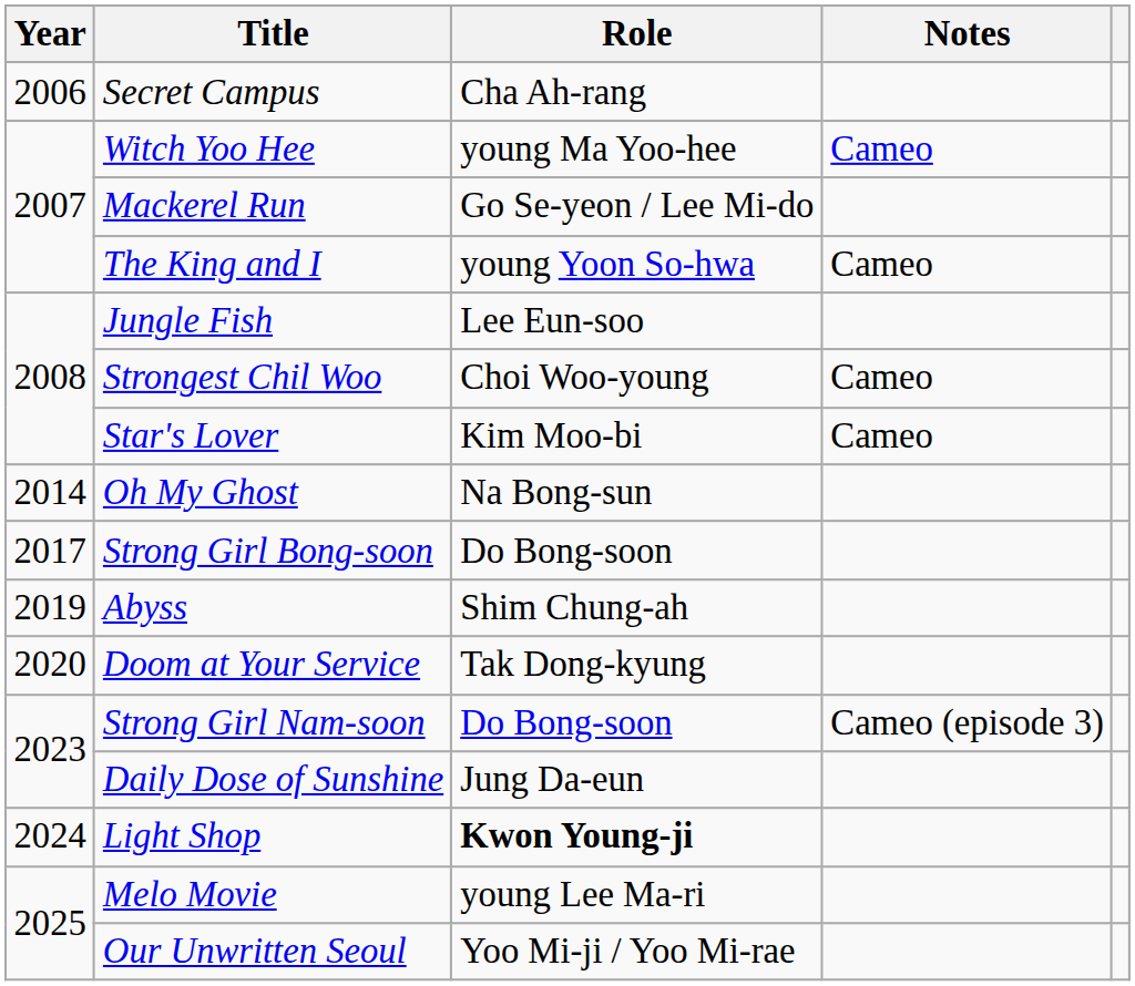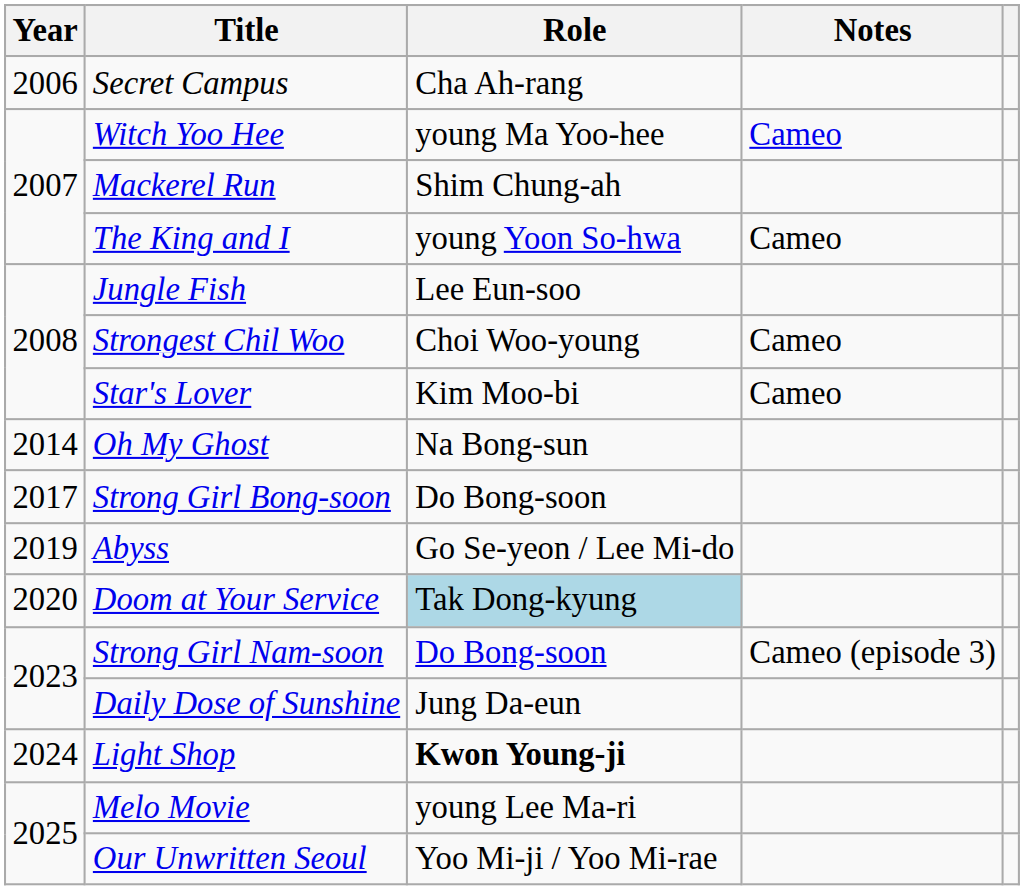Mackerel Run | Role: Go Se-yeon / Lee Mi-do -> Shim Chung-ah
Abyss | Role: Shim Chung-ah -> Go Se-yeon / Lee Mi-do
Doom at Your Service | Role: no background -> lightblue background
